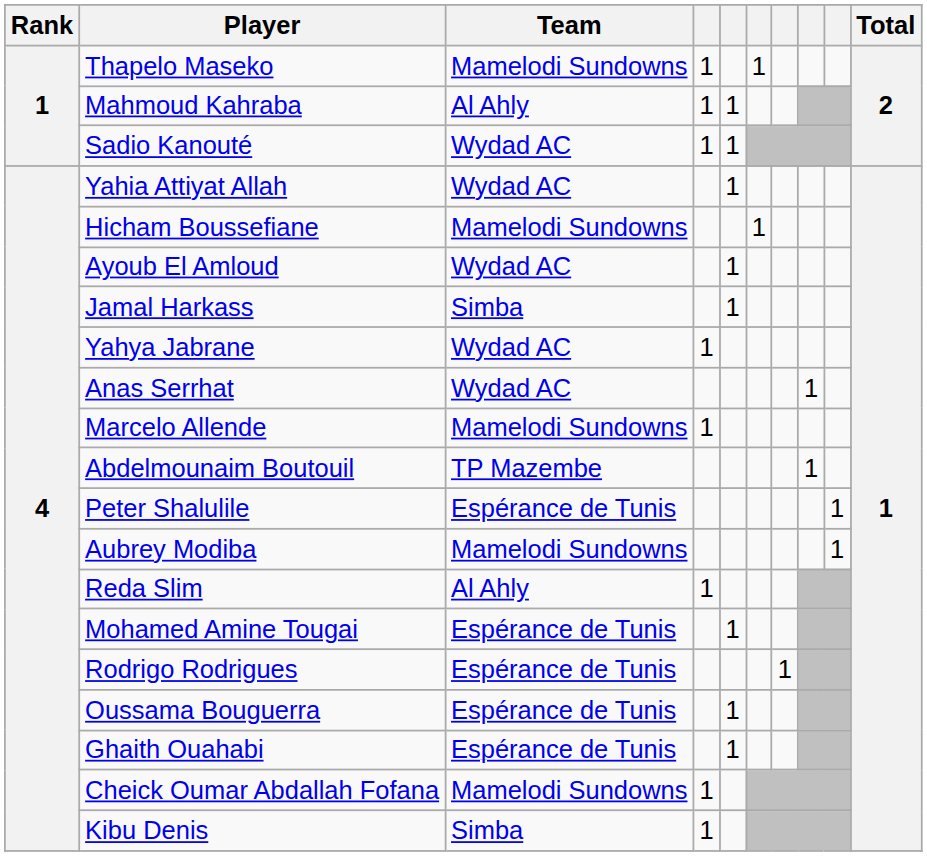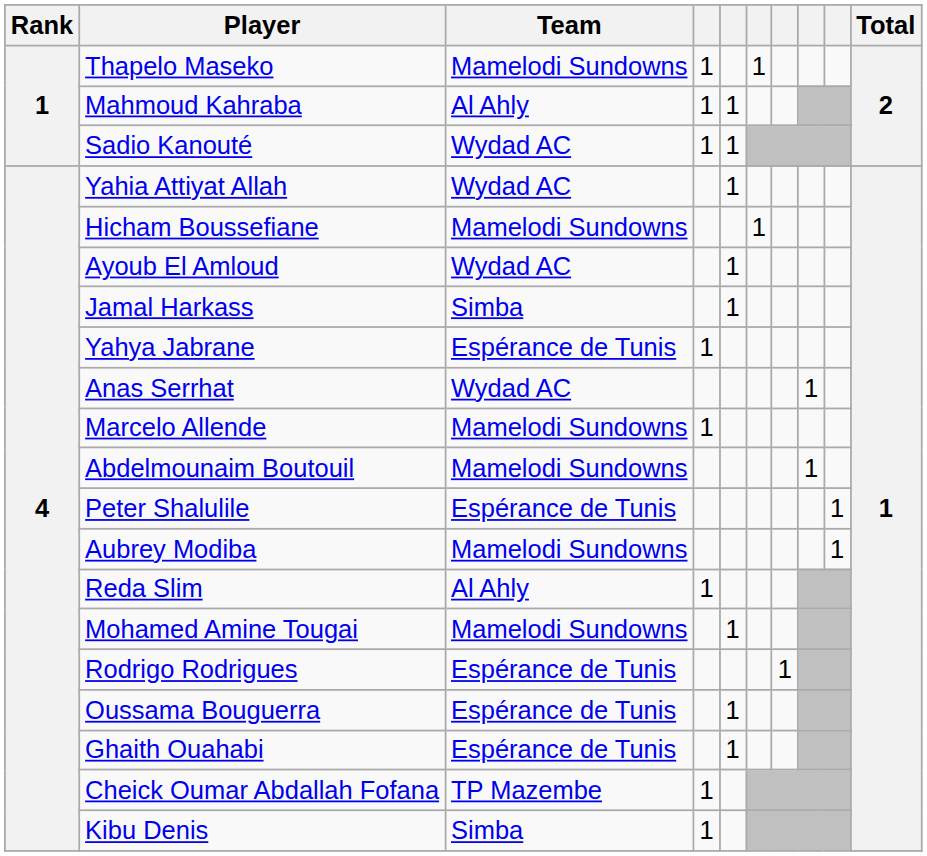Yahya Jabrane | Team: Wydad AC -> Espérance de Tunis
Abdelmounaim Boutouil | Team: TP Mazembe -> Mamelodi Sundowns
Mohamed Amine Tougai | Team: Espérance de Tunis -> Mamelodi Sundowns
Cheick Oumar Abdallah Fofana | Team: Mamelodi Sundowns -> TP Mazembe
